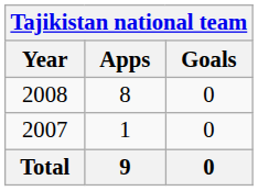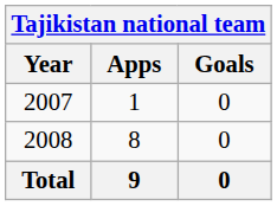rows swapped: 2007 <-> 2008
